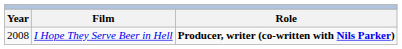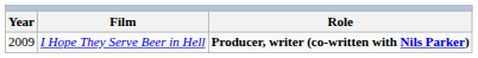I Hope They Serve Beer in Hell | Year: 2008 -> 2009
